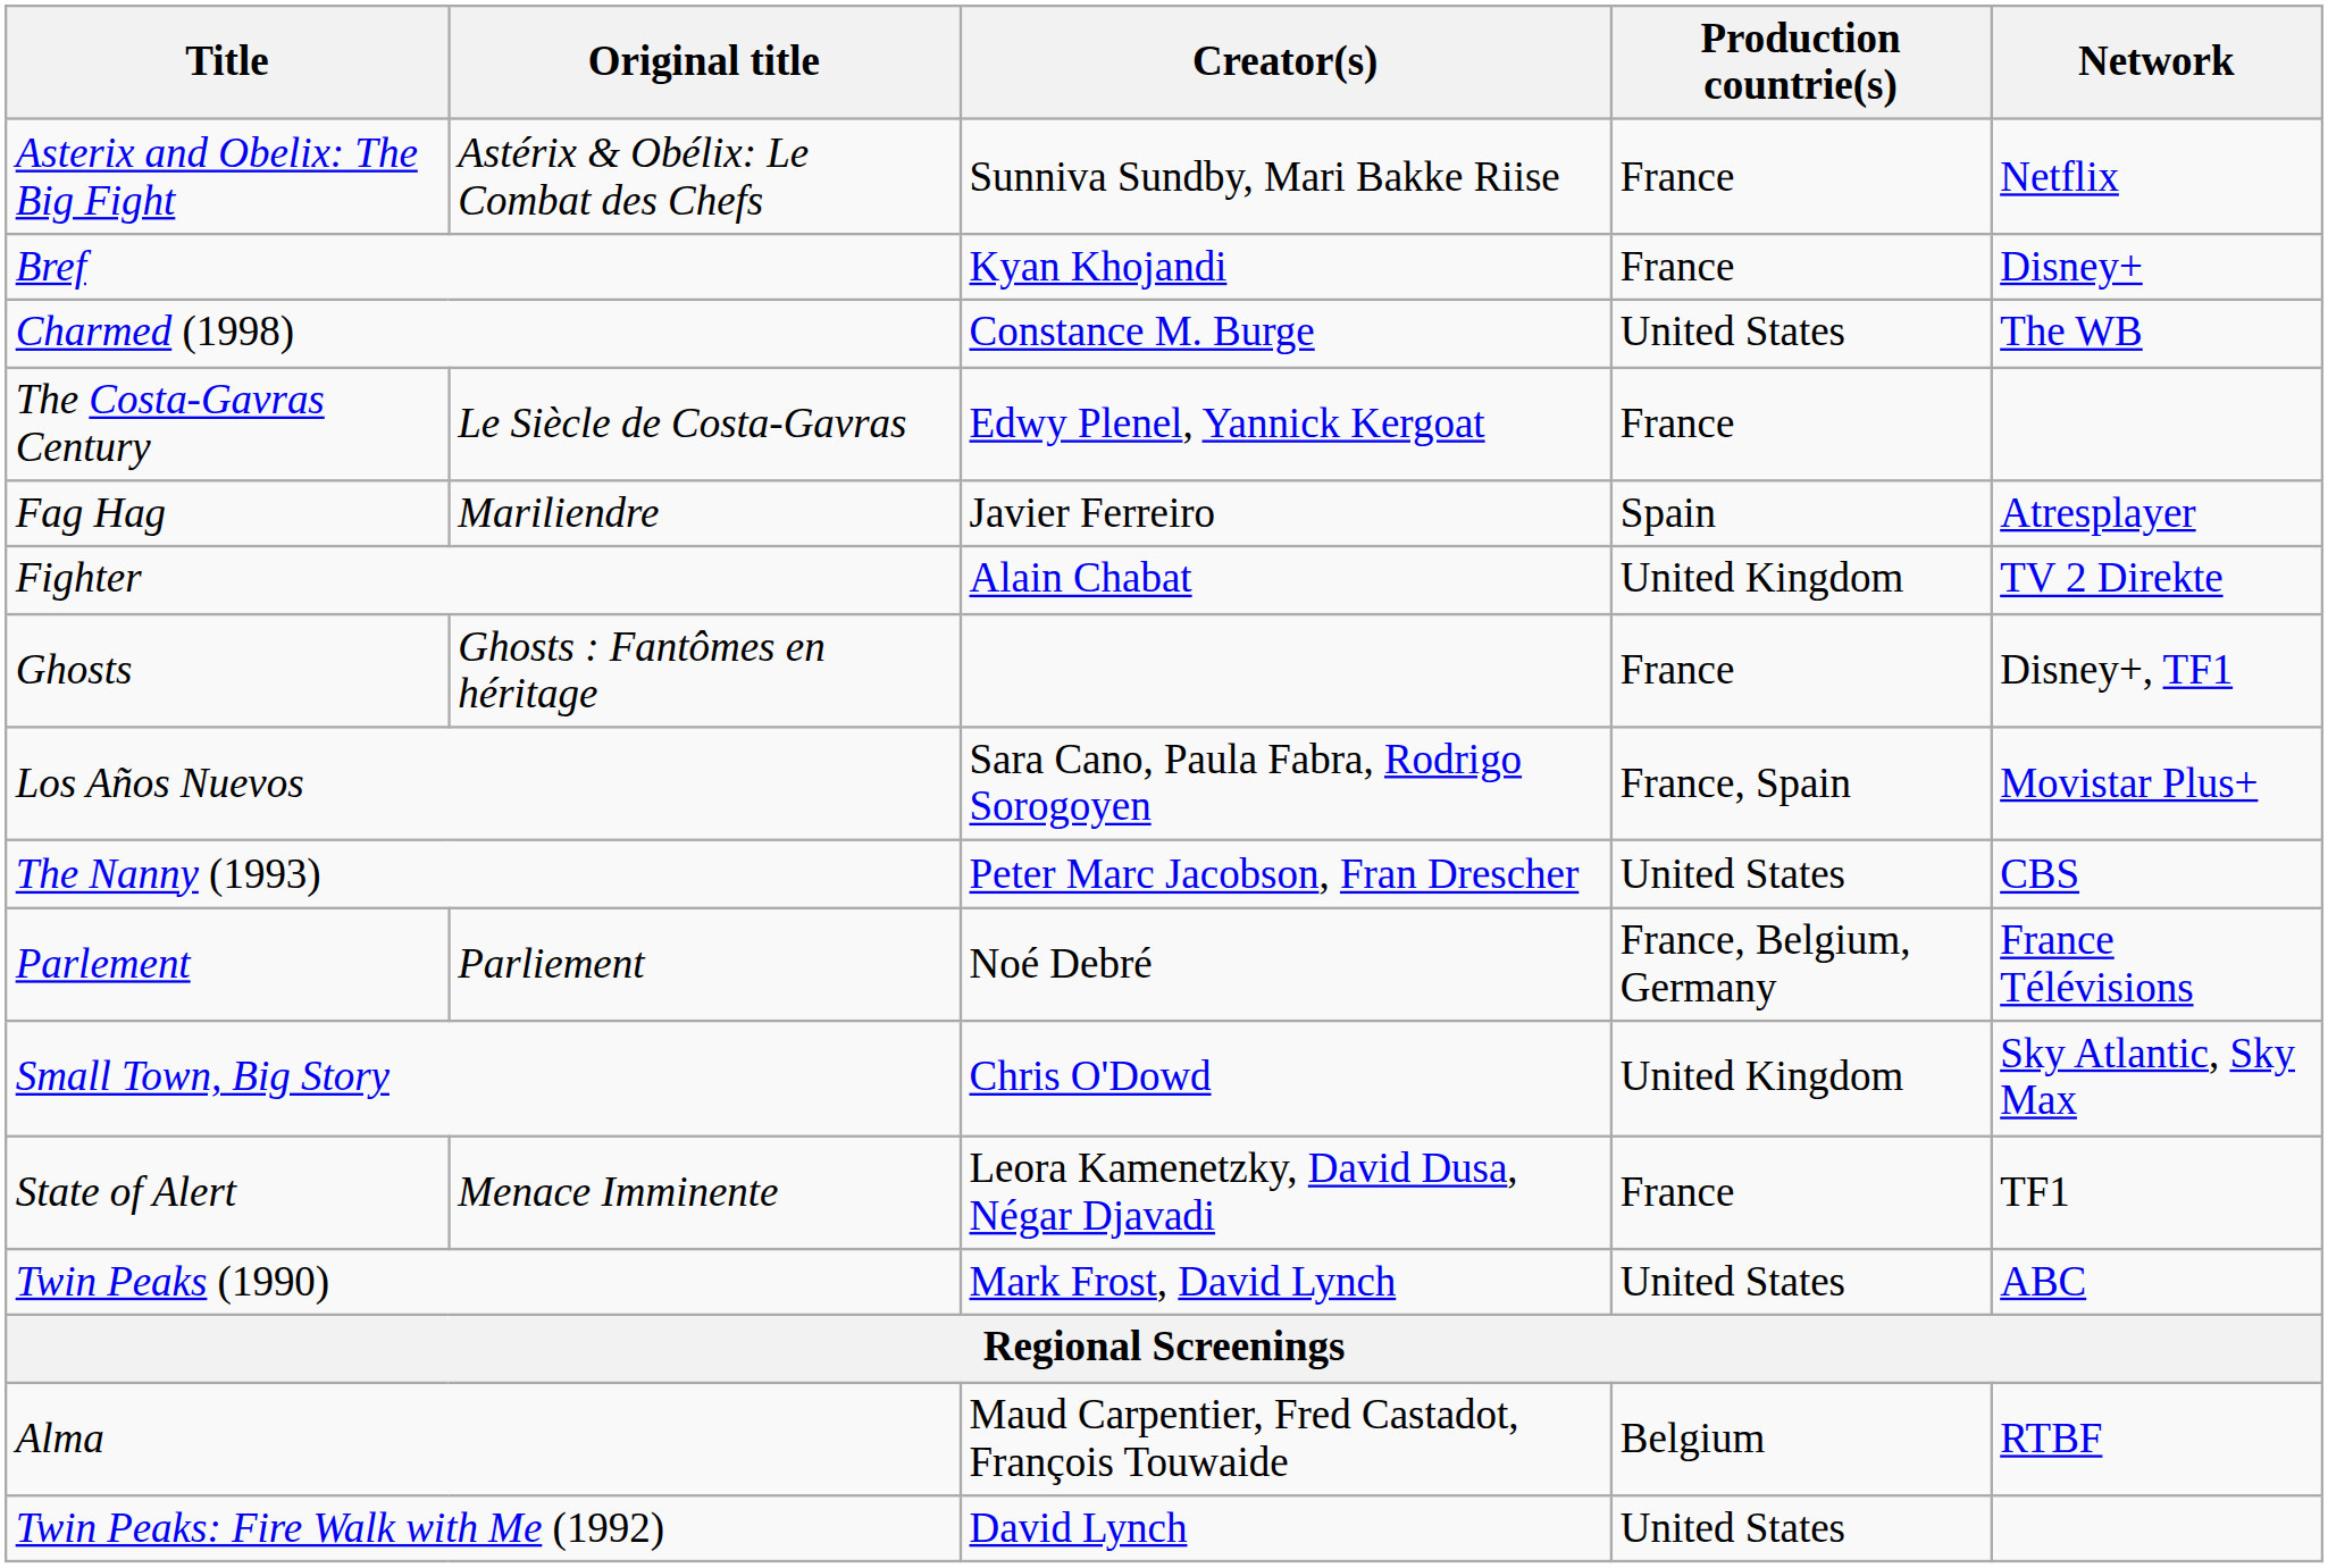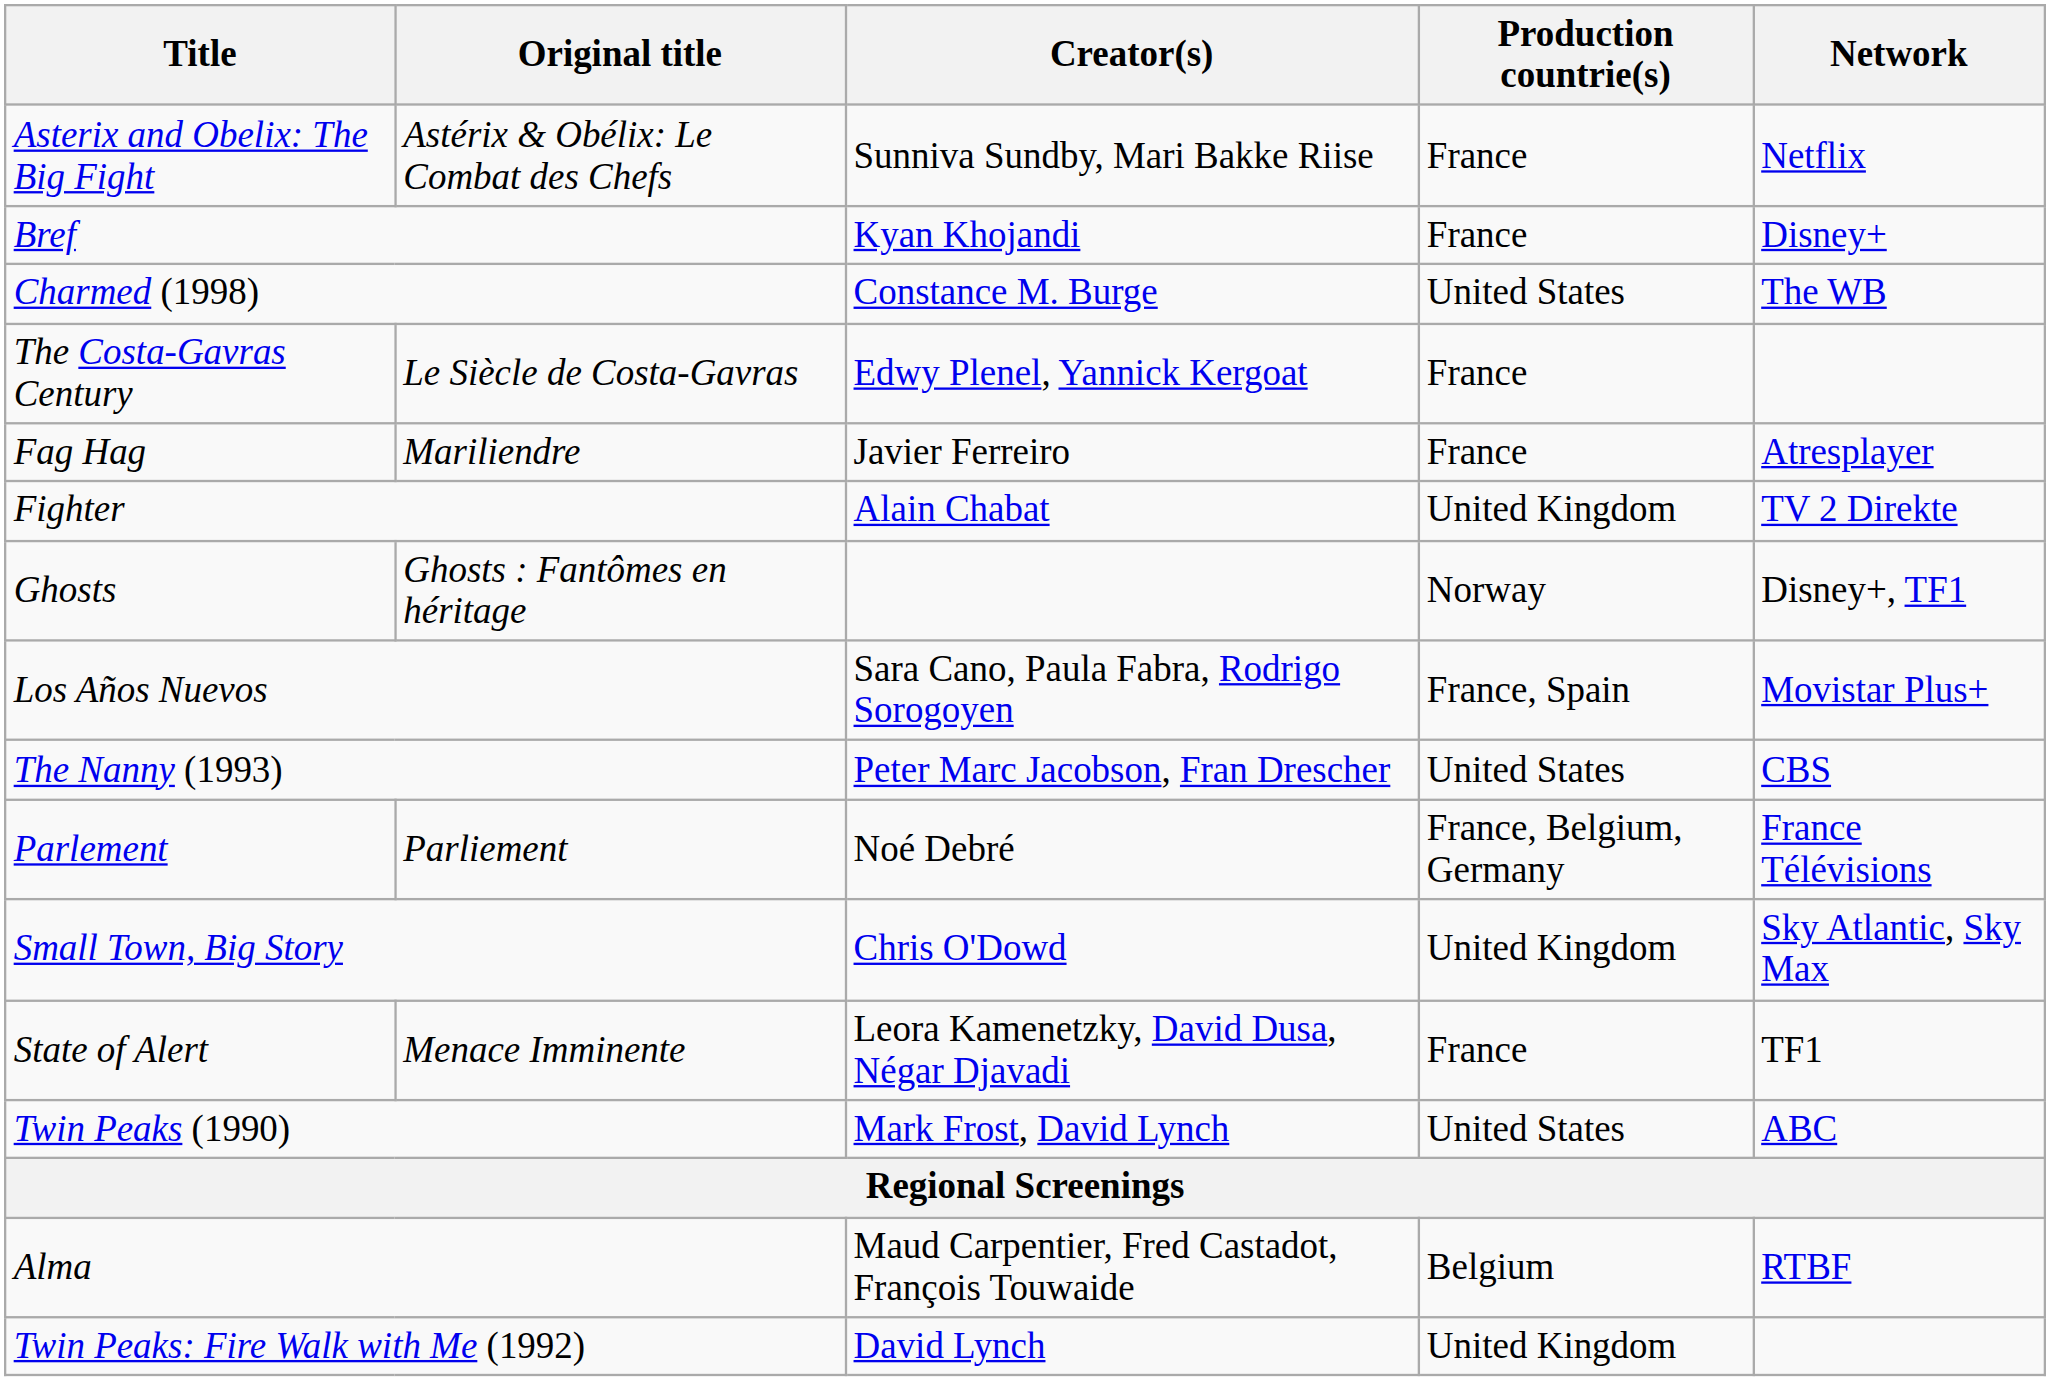Fag Hag | Production countrie(s): Spain -> France
Ghosts | Production countrie(s): France -> Norway
Twin Peaks: Fire Walk with Me (1992) | Production countrie(s): United States -> United Kingdom
